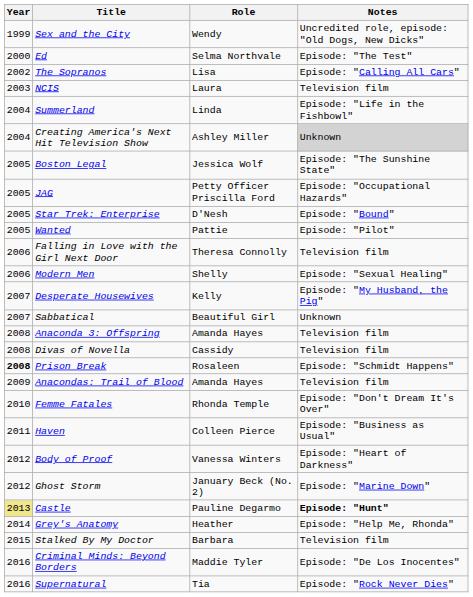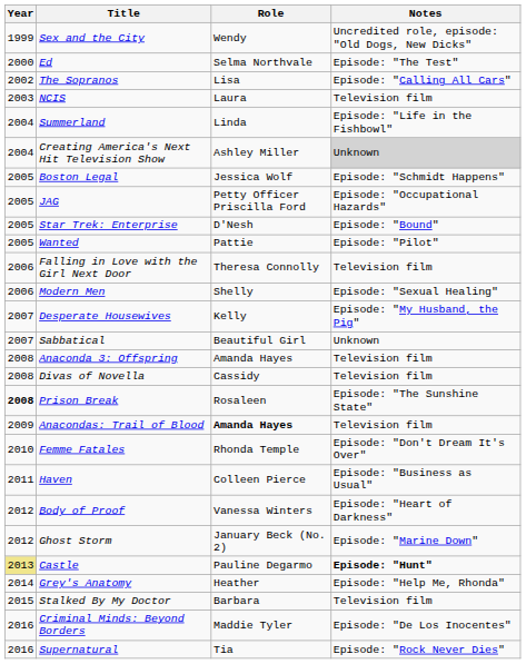Boston Legal | Notes: Episode: "The Sunshine State" -> Episode: "Schmidt Happens"
Prison Break | Notes: Episode: "Schmidt Happens" -> Episode: "The Sunshine State"
Anacondas: Trail of Blood | Role: normal -> bold
